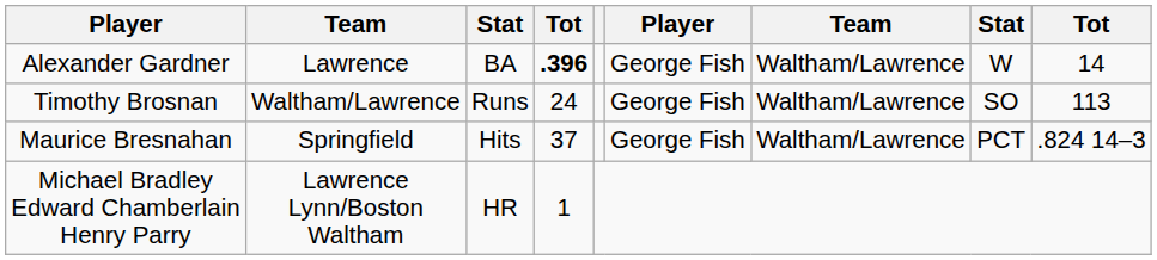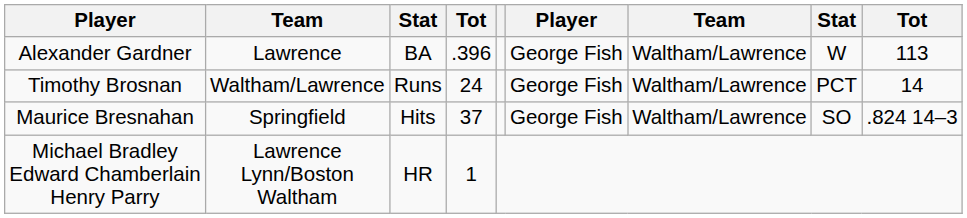Alexander Gardner | column 4: bold -> normal
Alexander Gardner | column 9: 14 -> 113
Timothy Brosnan | column 8: SO -> PCT
Timothy Brosnan | column 9: 113 -> 14
Maurice Bresnahan | column 8: PCT -> SO
